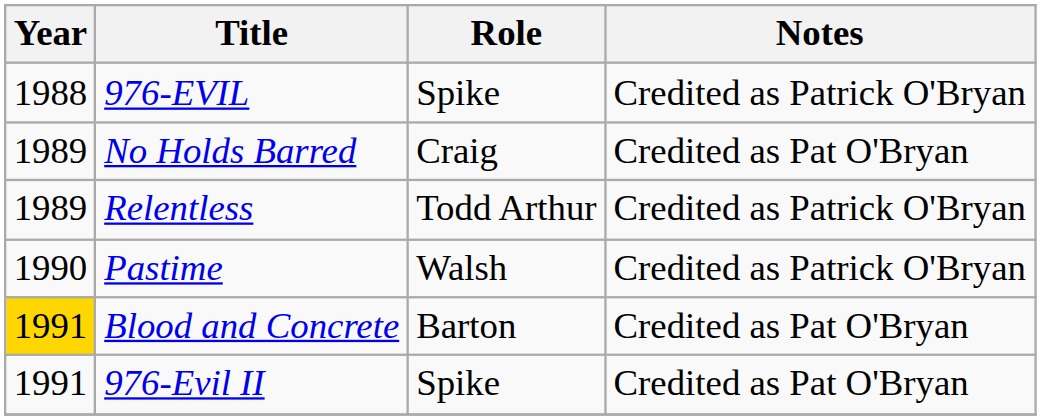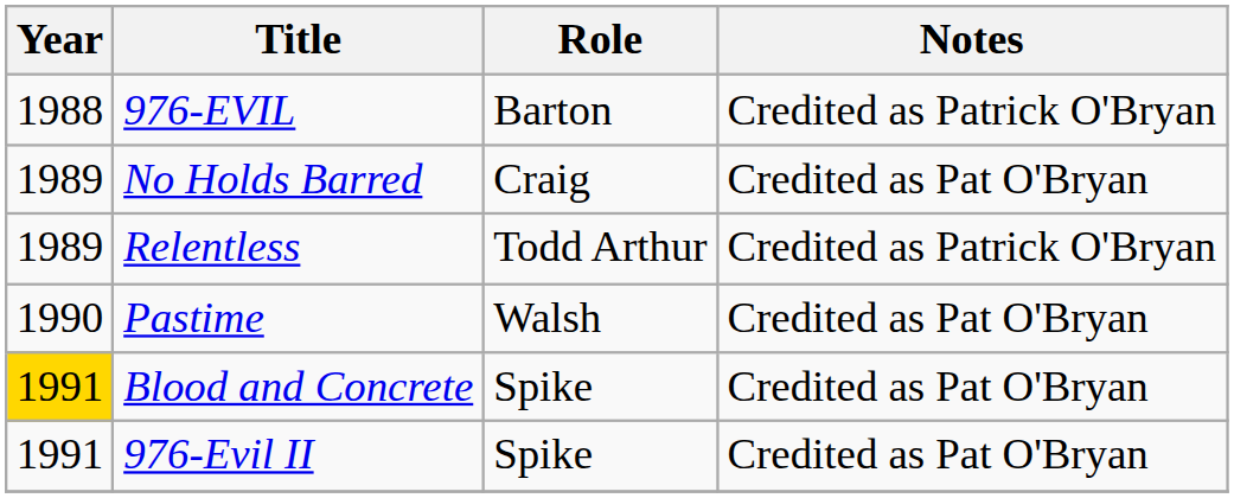976-EVIL | Role: Spike -> Barton
Pastime | Notes: Credited as Patrick O'Bryan -> Credited as Pat O'Bryan
Blood and Concrete | Role: Barton -> Spike
